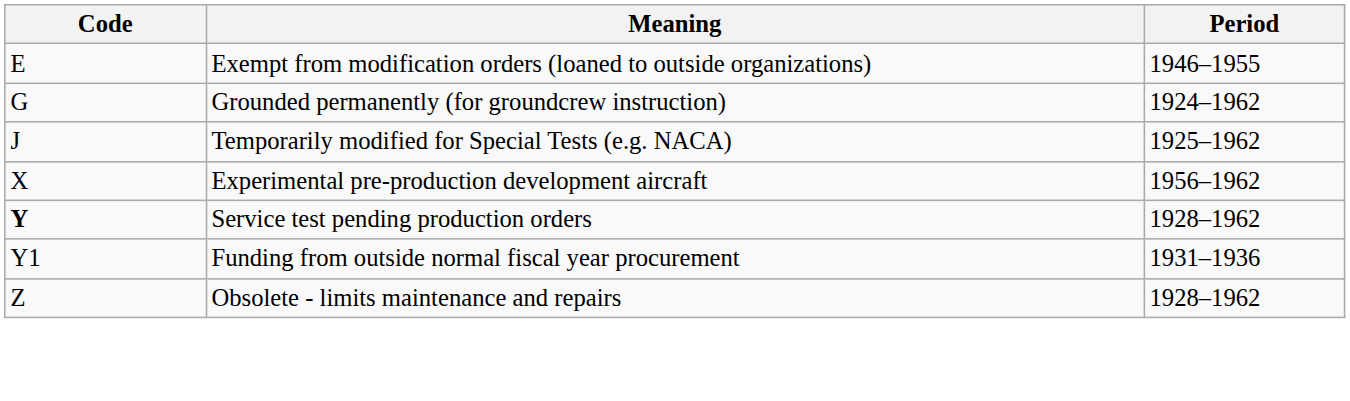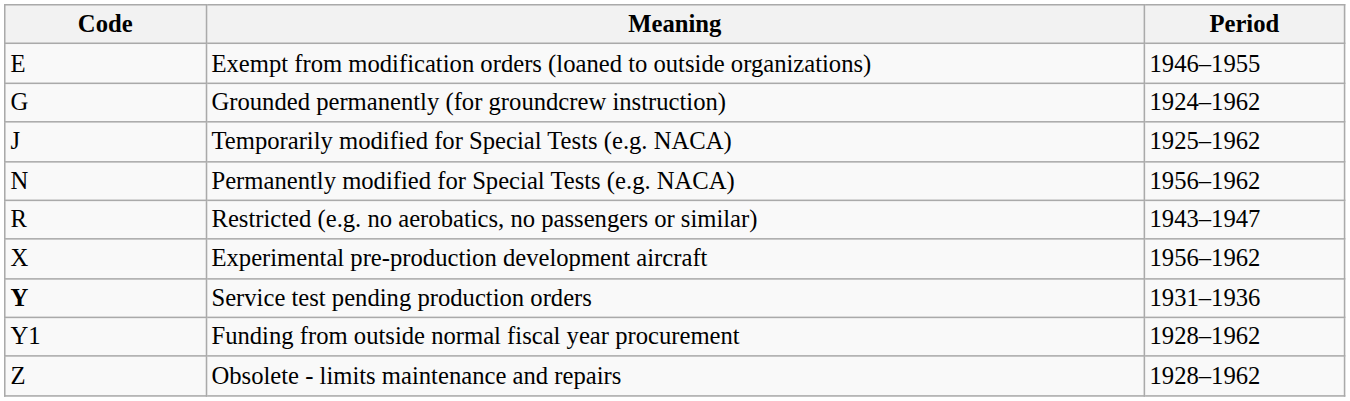+ row: N | Permanently modified for Special Tests (e.g. NACA) | 1956–1962
+ row: R | Restricted (e.g. no aerobatics, no passengers or similar) | 1943–1947
Service test pending production orders | Period: 1928–1962 -> 1931–1936
Funding from outside normal fiscal year procurement | Period: 1931–1936 -> 1928–1962
